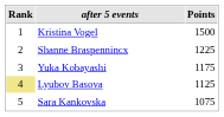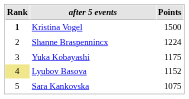Kristina Vogel | Rank: normal -> bold
Shanne Braspennincx | Points: 1225 -> 1224
Lyubov Basova | Points: 1125 -> 1152
